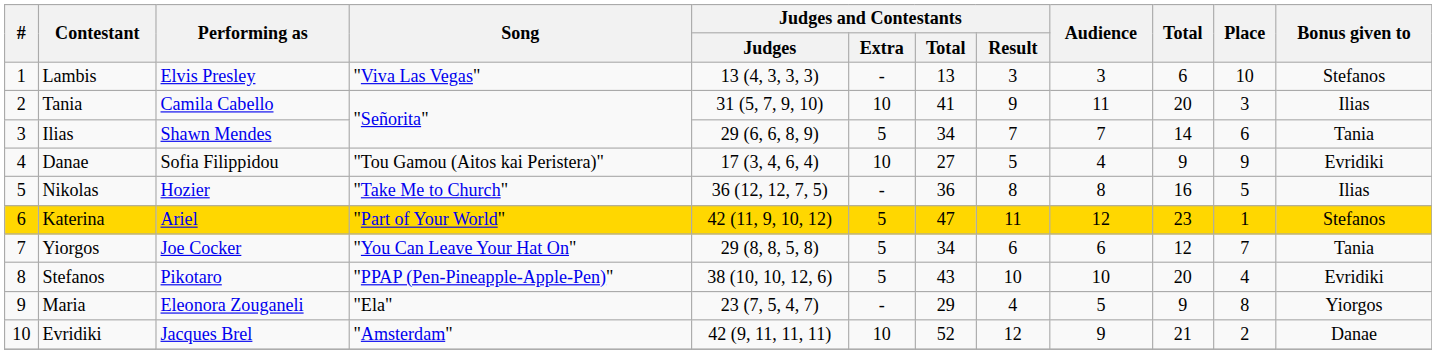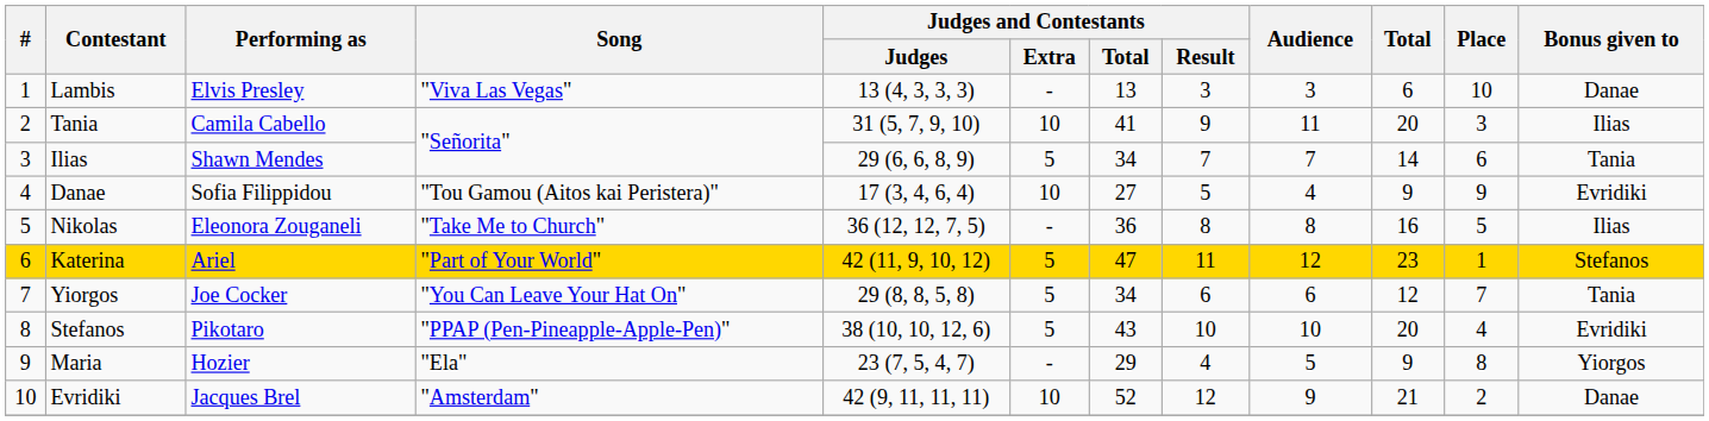Lambis | Bonus given to: Stefanos -> Danae
Nikolas | Performing as: Hozier -> Eleonora Zouganeli
Maria | Performing as: Eleonora Zouganeli -> Hozier
